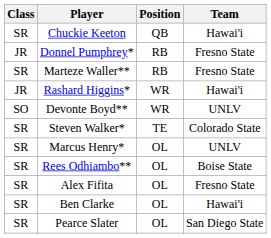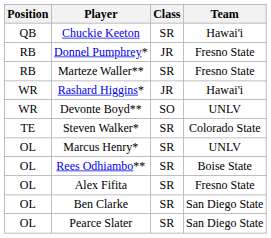columns swapped: Position <-> Class
Ben Clarke | Team: Hawai'i -> San Diego State
